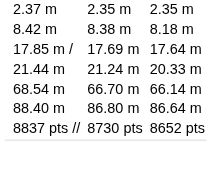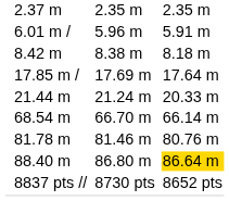+ row: 6.01 m / | 5.96 m | 5.91 m
+ row: 81.78 m | 81.46 m | 80.76 m
88.40 m | column 7: no background -> gold background
